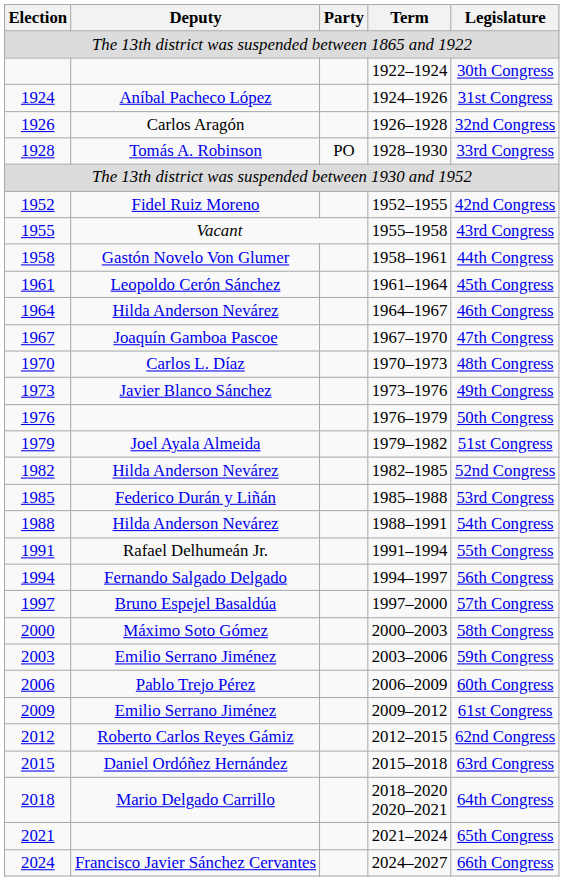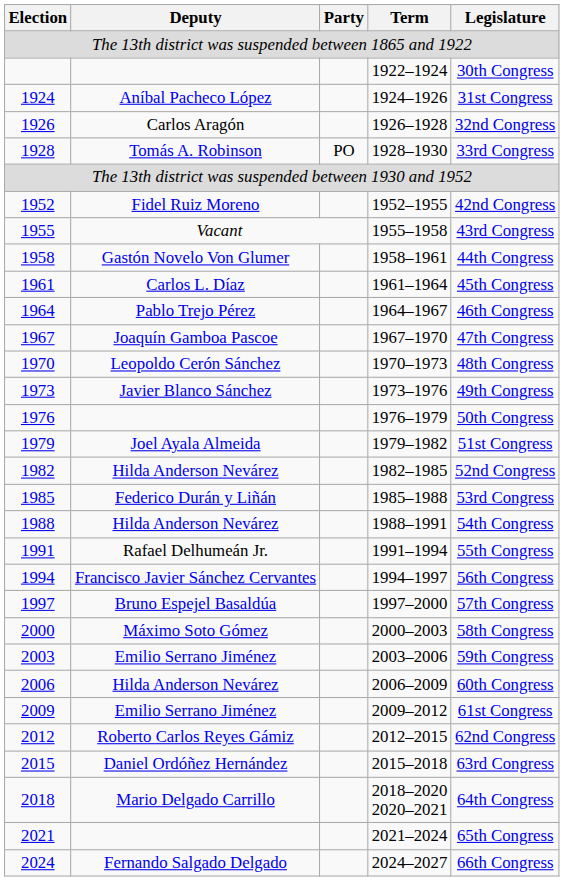1961 | Deputy: Leopoldo Cerón Sánchez -> Carlos L. Díaz
1964 | Deputy: Hilda Anderson Nevárez -> Pablo Trejo Pérez
1970 | Deputy: Carlos L. Díaz -> Leopoldo Cerón Sánchez
1994 | Deputy: Fernando Salgado Delgado -> Francisco Javier Sánchez Cervantes
2006 | Deputy: Pablo Trejo Pérez -> Hilda Anderson Nevárez
2024 | Deputy: Francisco Javier Sánchez Cervantes -> Fernando Salgado Delgado
